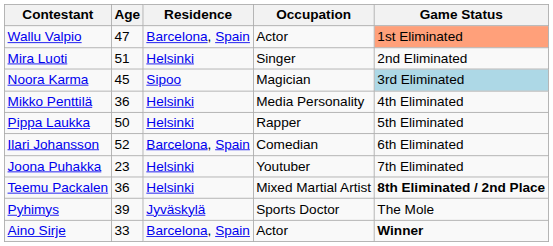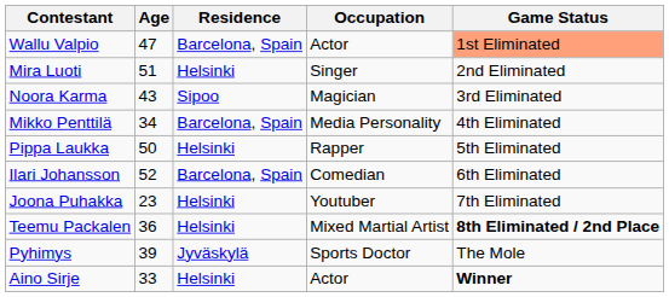Noora Karma | Age: 45 -> 43
Noora Karma | Game Status: lightblue background -> no background
Mikko Penttilä | Age: 36 -> 34
Mikko Penttilä | Residence: Helsinki -> Barcelona, Spain
Aino Sirje | Residence: Barcelona, Spain -> Helsinki
